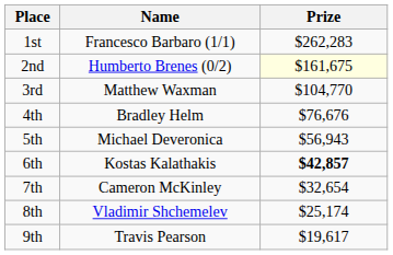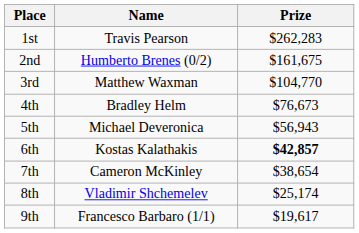1st | Name: Francesco Barbaro (1/1) -> Travis Pearson
2nd | Prize: lightyellow background -> no background
4th | Prize: $76,676 -> $76,673
7th | Prize: $32,654 -> $38,654
9th | Name: Travis Pearson -> Francesco Barbaro (1/1)
